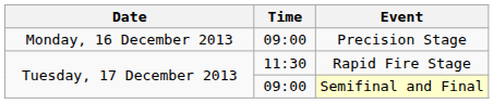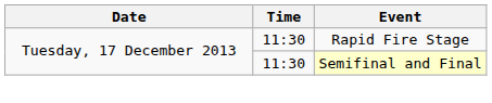- row: Monday, 16 December 2013 | 09:00 | Precision Stage
Semifinal and Final | Time: 09:00 -> 11:30
